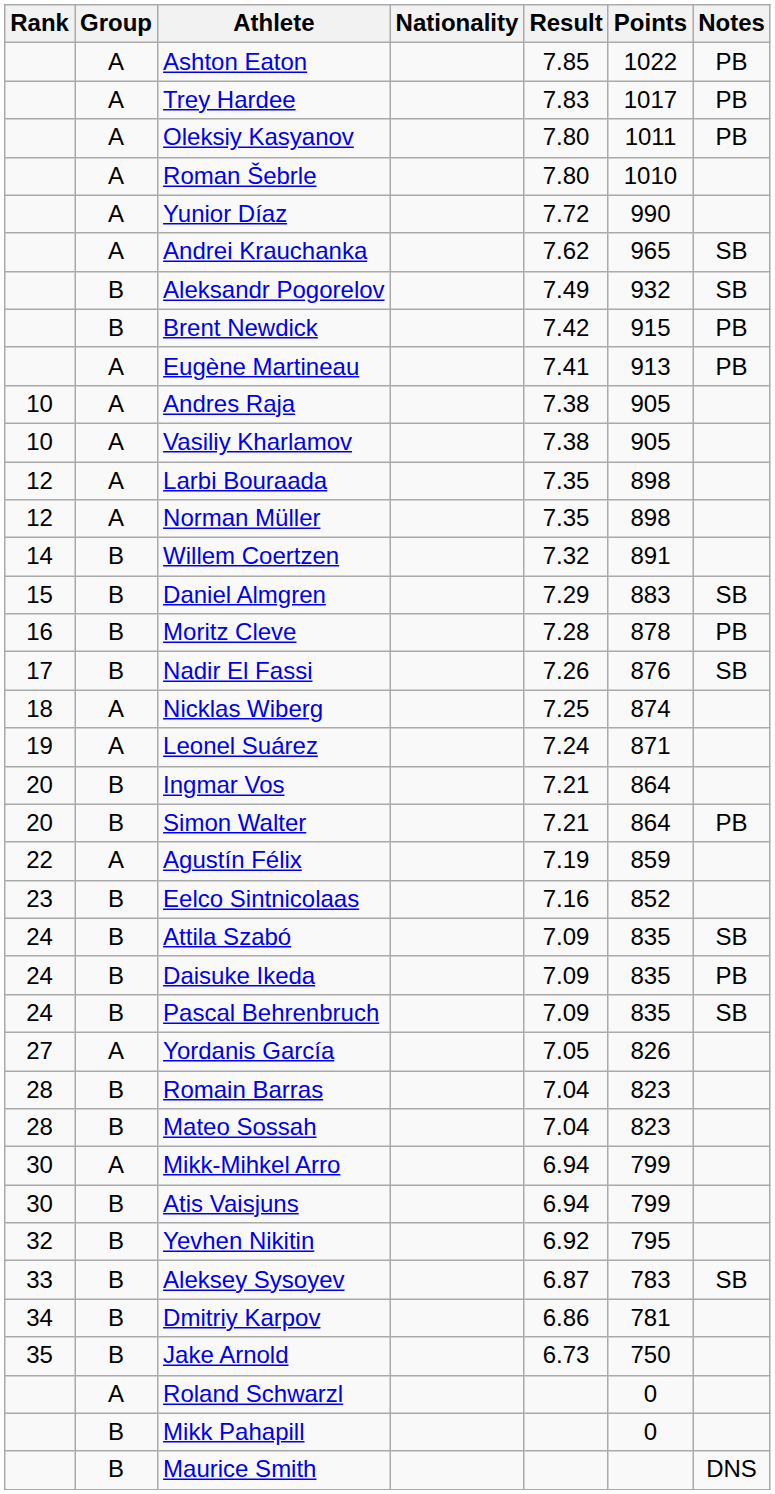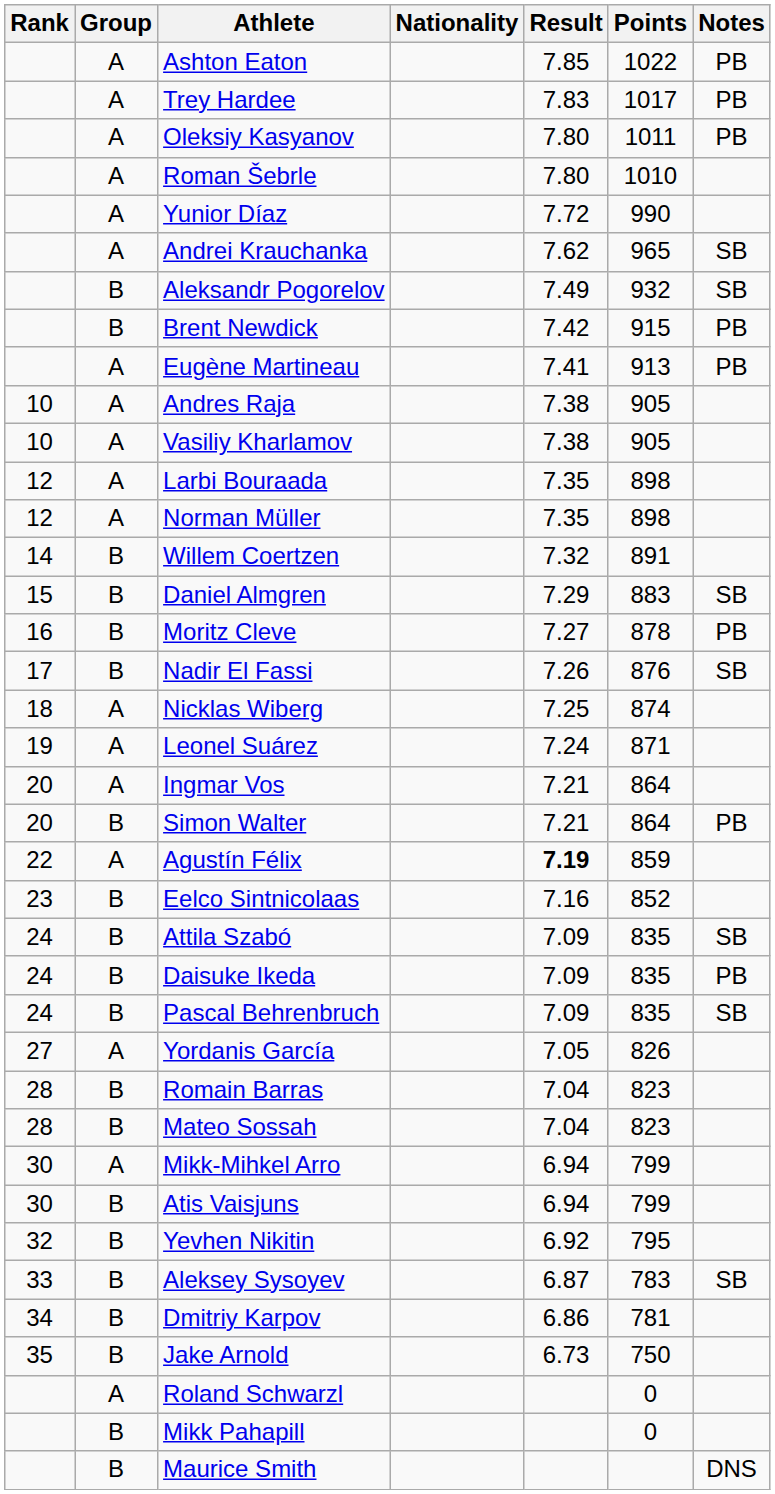Moritz Cleve | Result: 7.28 -> 7.27
Ingmar Vos | Group: B -> A
Agustín Félix | Result: normal -> bold
